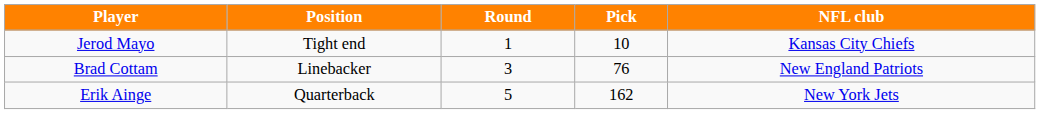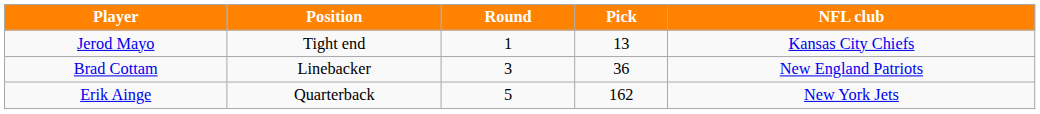Jerod Mayo | Pick: 10 -> 13
Brad Cottam | Pick: 76 -> 36
